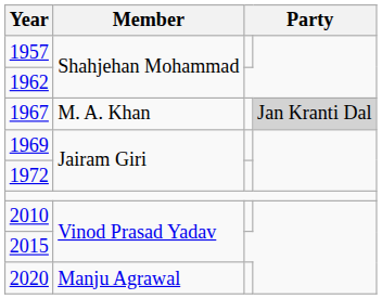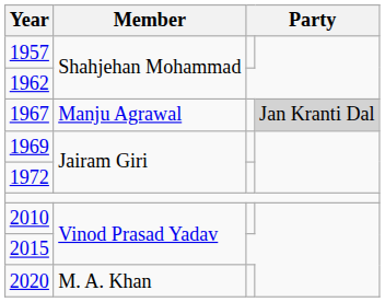1967 | Member: M. A. Khan -> Manju Agrawal
2020 | Member: Manju Agrawal -> M. A. Khan
